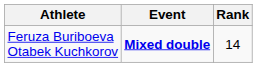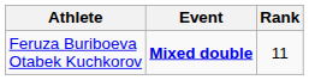Feruza Buriboeva Otabek Kuchkorov | Rank: 14 -> 11
